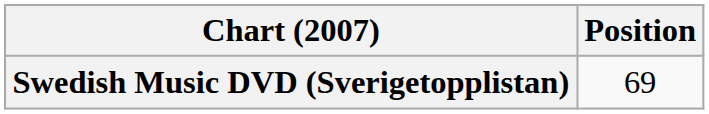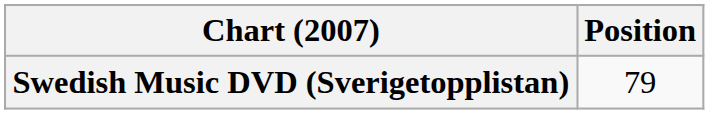Swedish Music DVD (Sverigetopplistan) | Position: 69 -> 79
